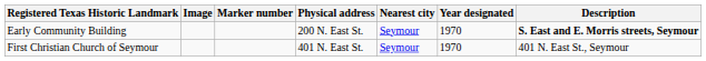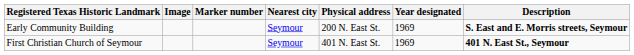columns swapped: Physical address <-> Nearest city
Early Community Building | Year designated: 1970 -> 1969
First Christian Church of Seymour | Year designated: 1970 -> 1969
First Christian Church of Seymour | Description: normal -> bold
